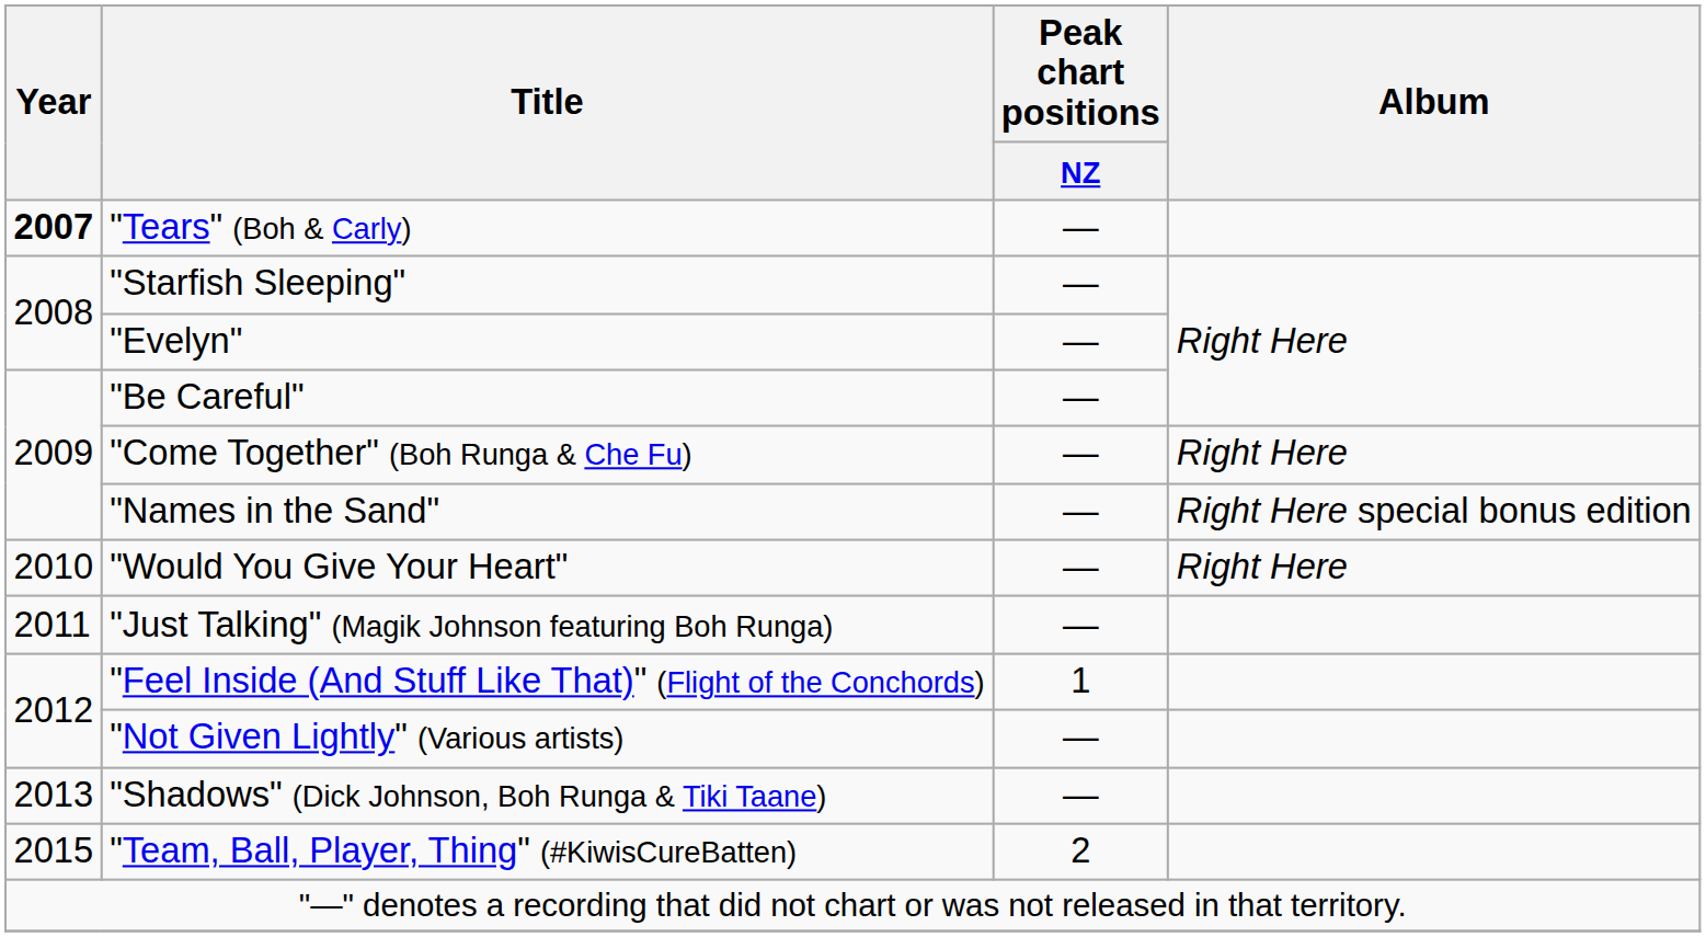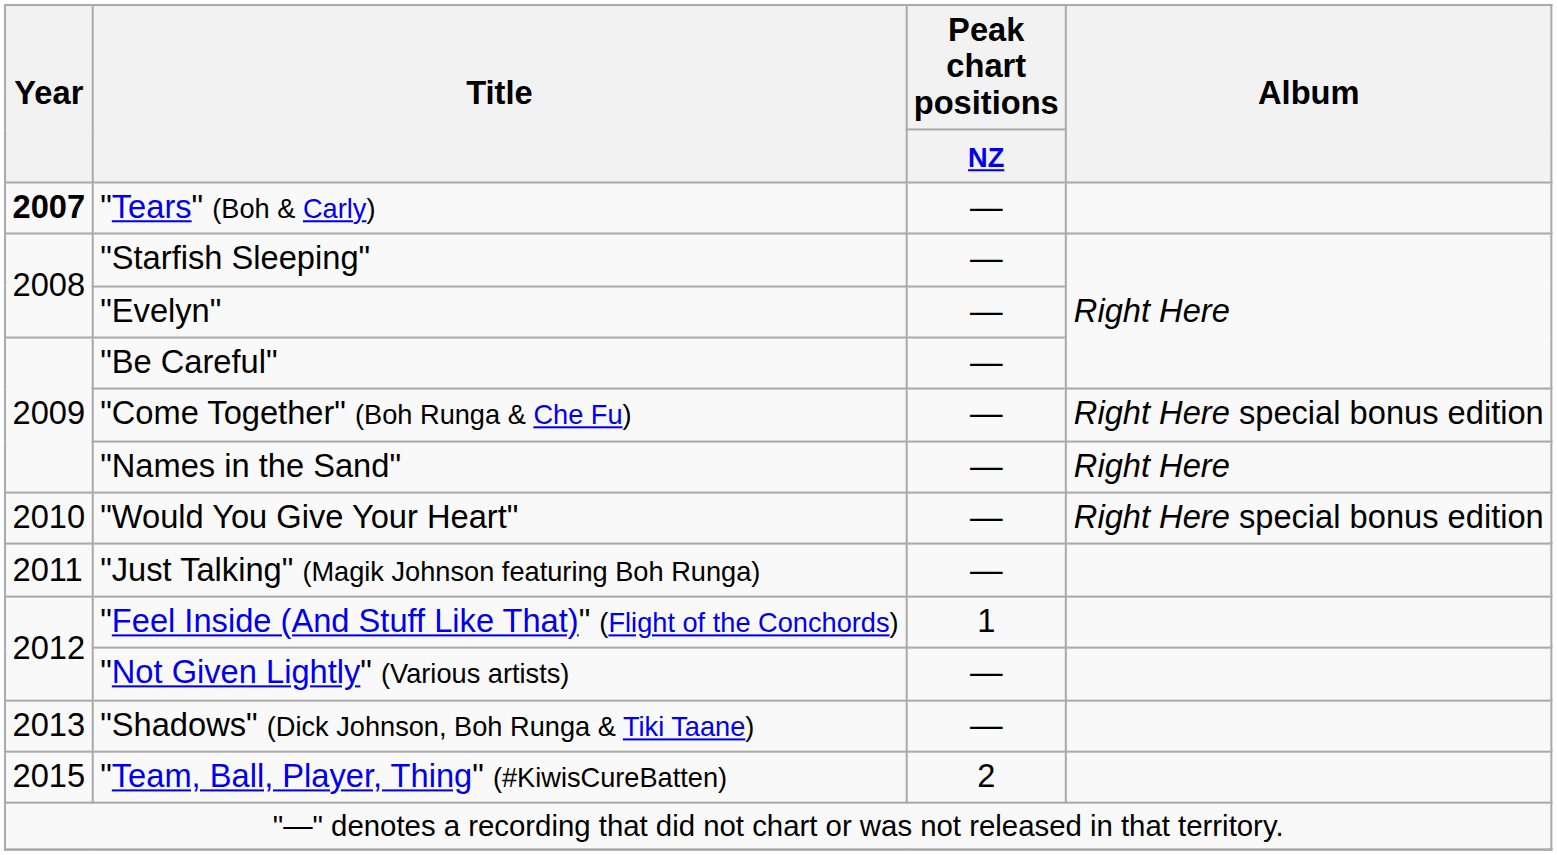"Come Together" (Boh Runga & Che Fu) | Album: Right Here -> Right Here special bonus edition
"Names in the Sand" | Album: Right Here special bonus edition -> Right Here
"Would You Give Your Heart" | Album: Right Here -> Right Here special bonus edition
